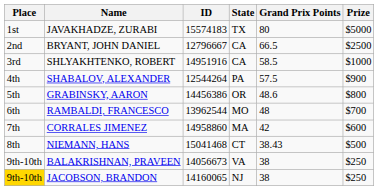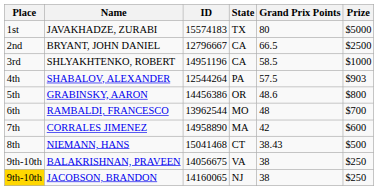SHLYAKHTENKO, ROBERT | ID: 14951916 -> 14951196
SHABALOV, ALEXANDER | Prize: $900 -> $903
CORRALES JIMENEZ | ID: 14958860 -> 14958890
BALAKRISHNAN, PRAVEEN | ID: 14056673 -> 14056675
